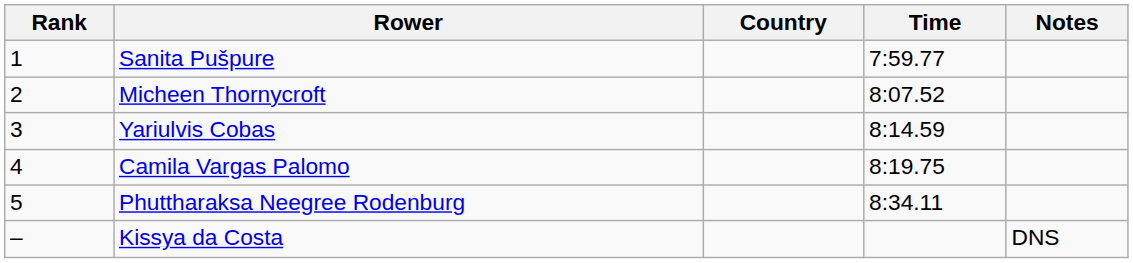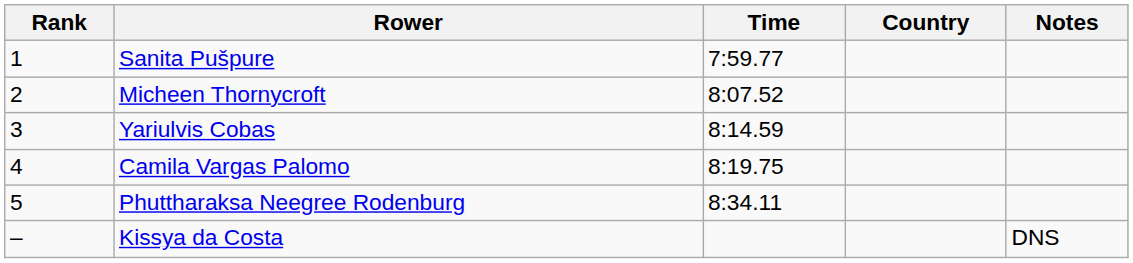columns swapped: Country <-> Time
